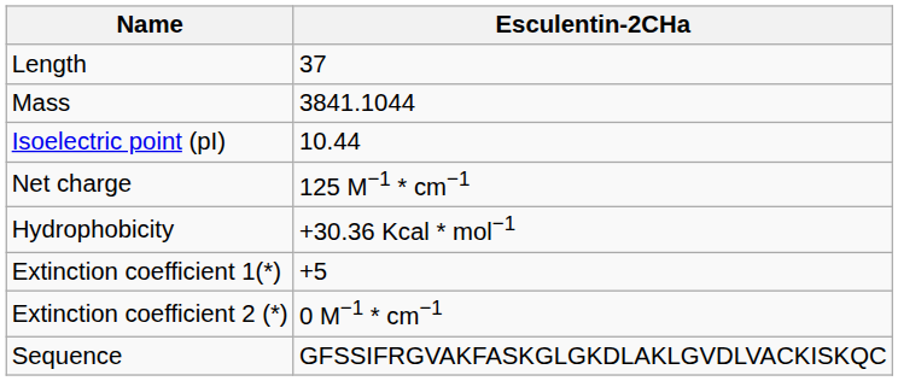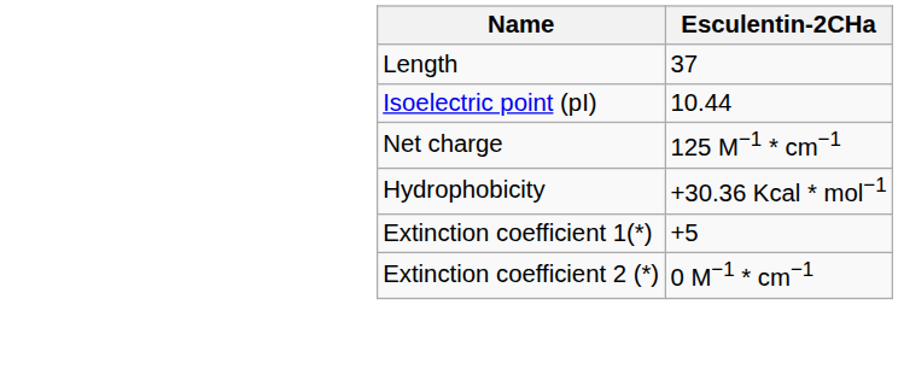- row: Mass | 3841.1044
- row: Sequence | GFSSIFRGVAKFASKGLGKDLAKLGVDLVACKISKQC
